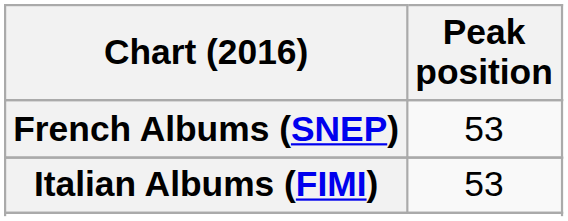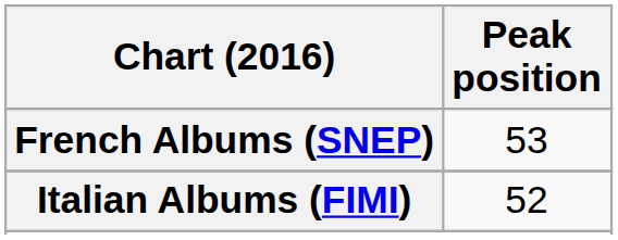Italian Albums (FIMI) | Peak position: 53 -> 52
